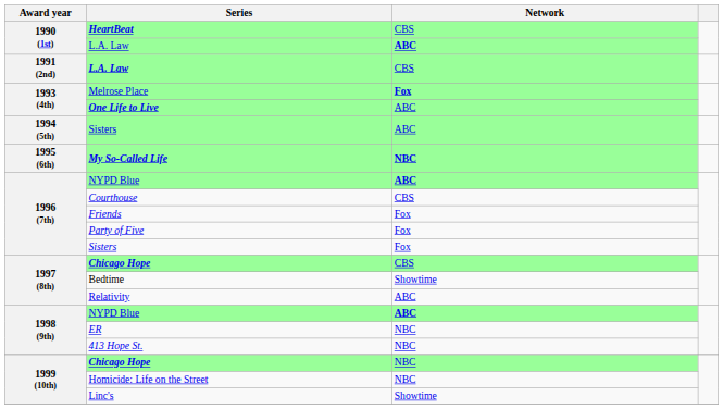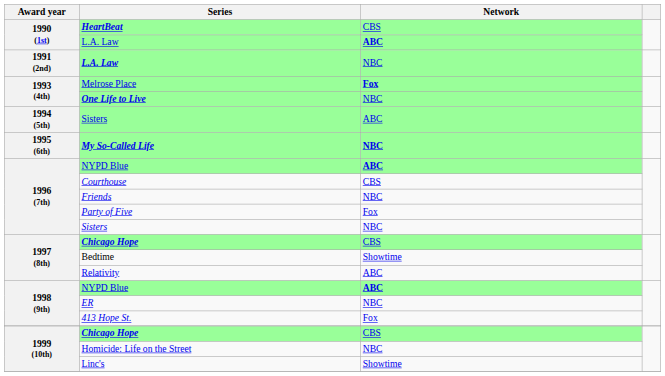1991 (2nd) / L.A. Law | Network: CBS -> NBC
One Life to Live | Network: ABC -> NBC
Friends | Network: Fox -> NBC
1996 (7th) / Sisters | Network: Fox -> NBC
413 Hope St. | Network: NBC -> Fox
1999 (10th) / Chicago Hope | Network: NBC -> CBS
